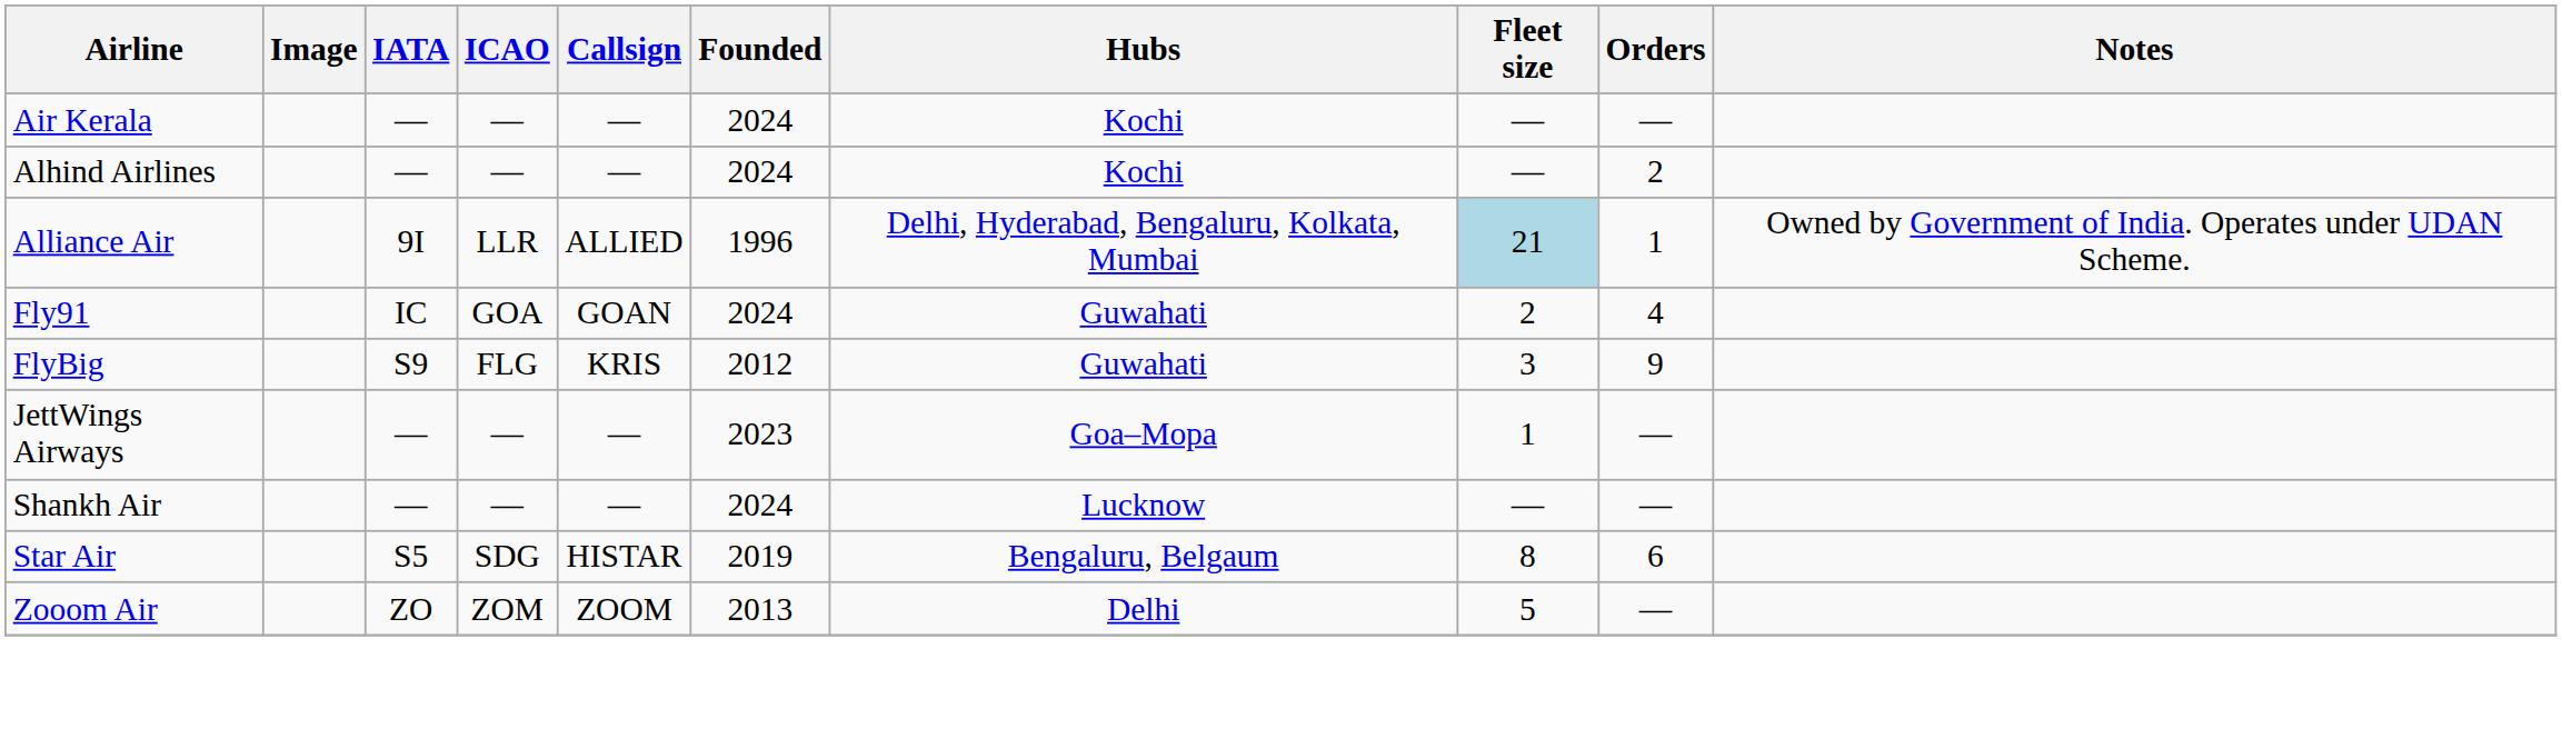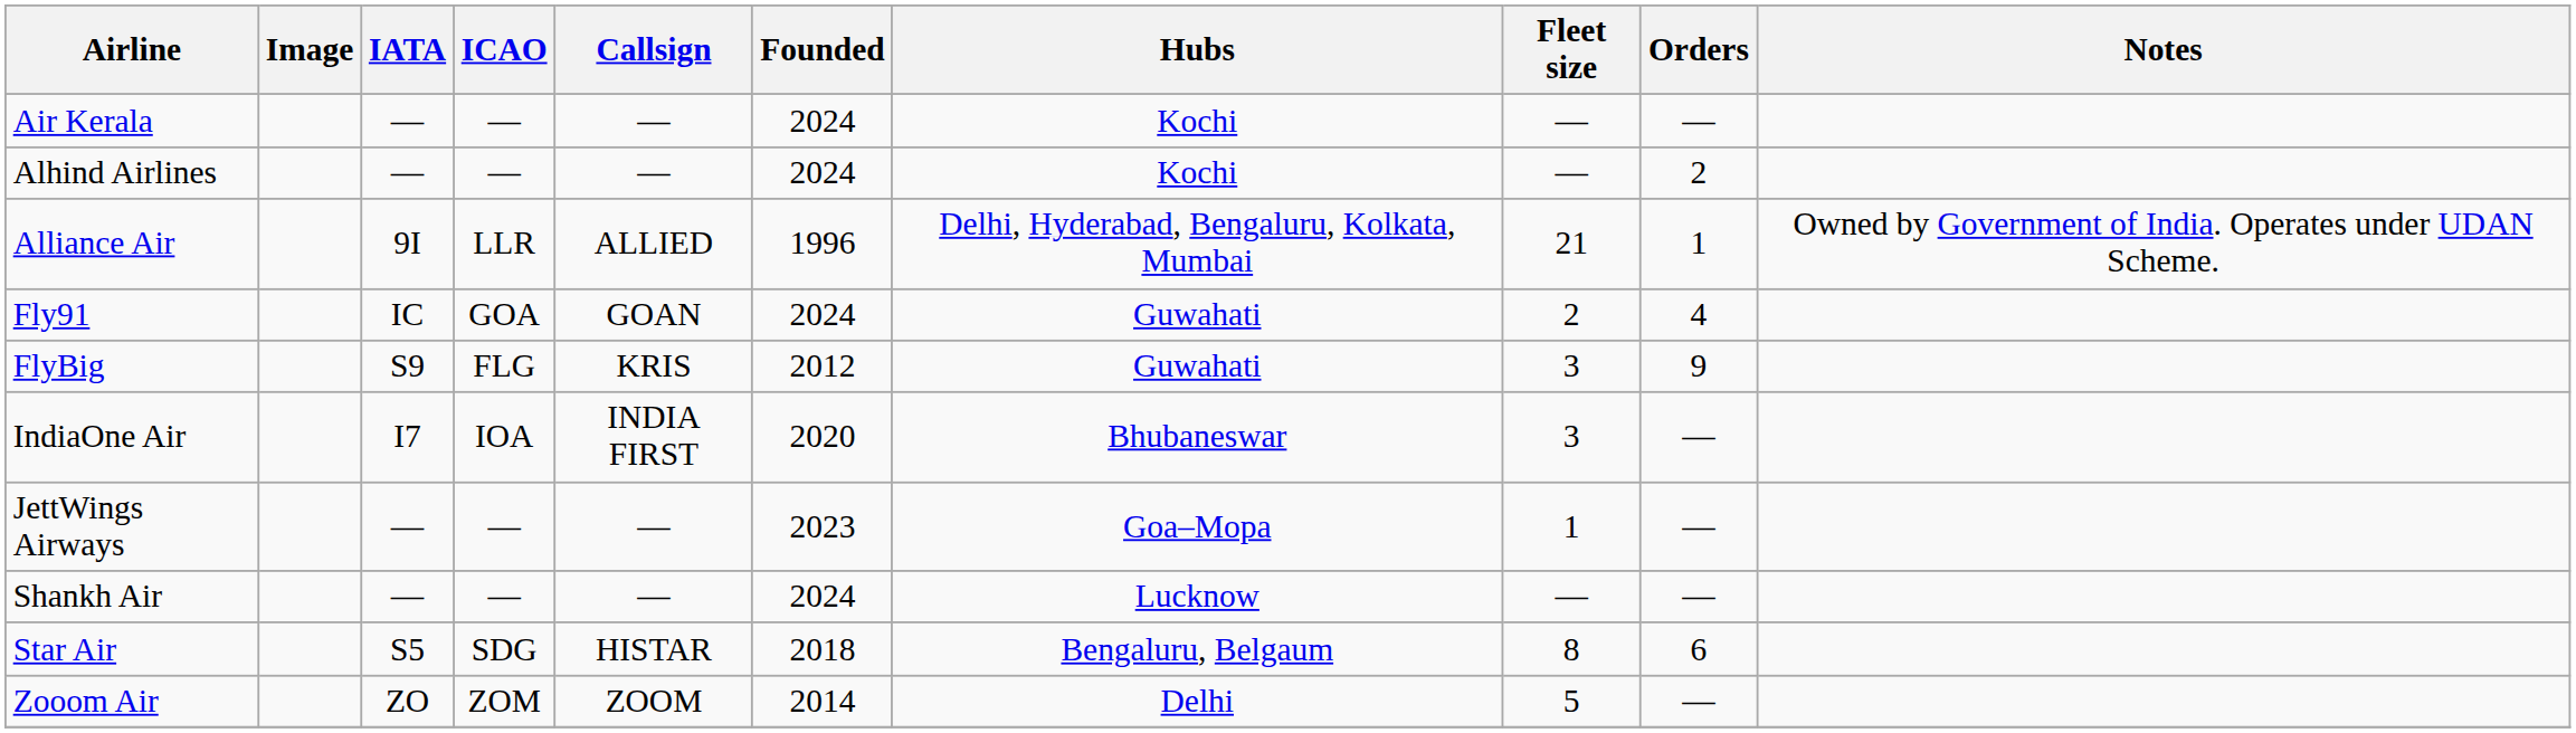Alliance Air | Fleet size: lightblue background -> no background
+ row: IndiaOne Air | I7 | IOA | INDIA FIRST | 2020 | Bhubaneswar | 3 | —
Star Air | Founded: 2019 -> 2018
Zooom Air | Founded: 2013 -> 2014
